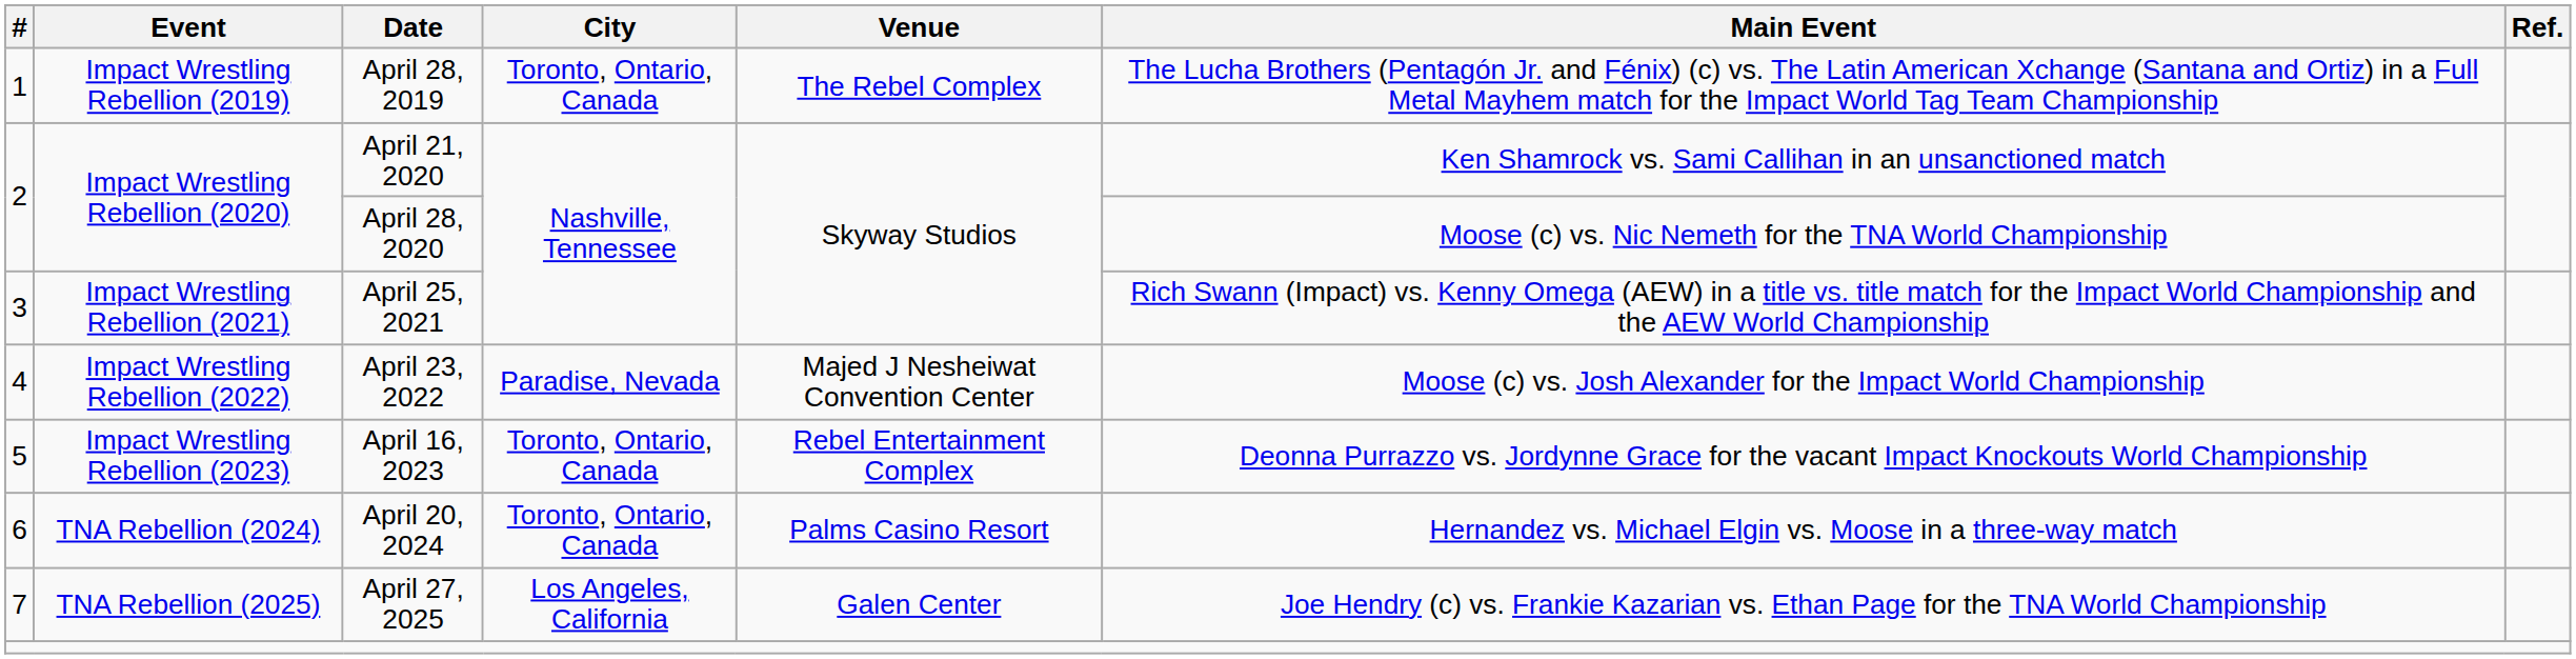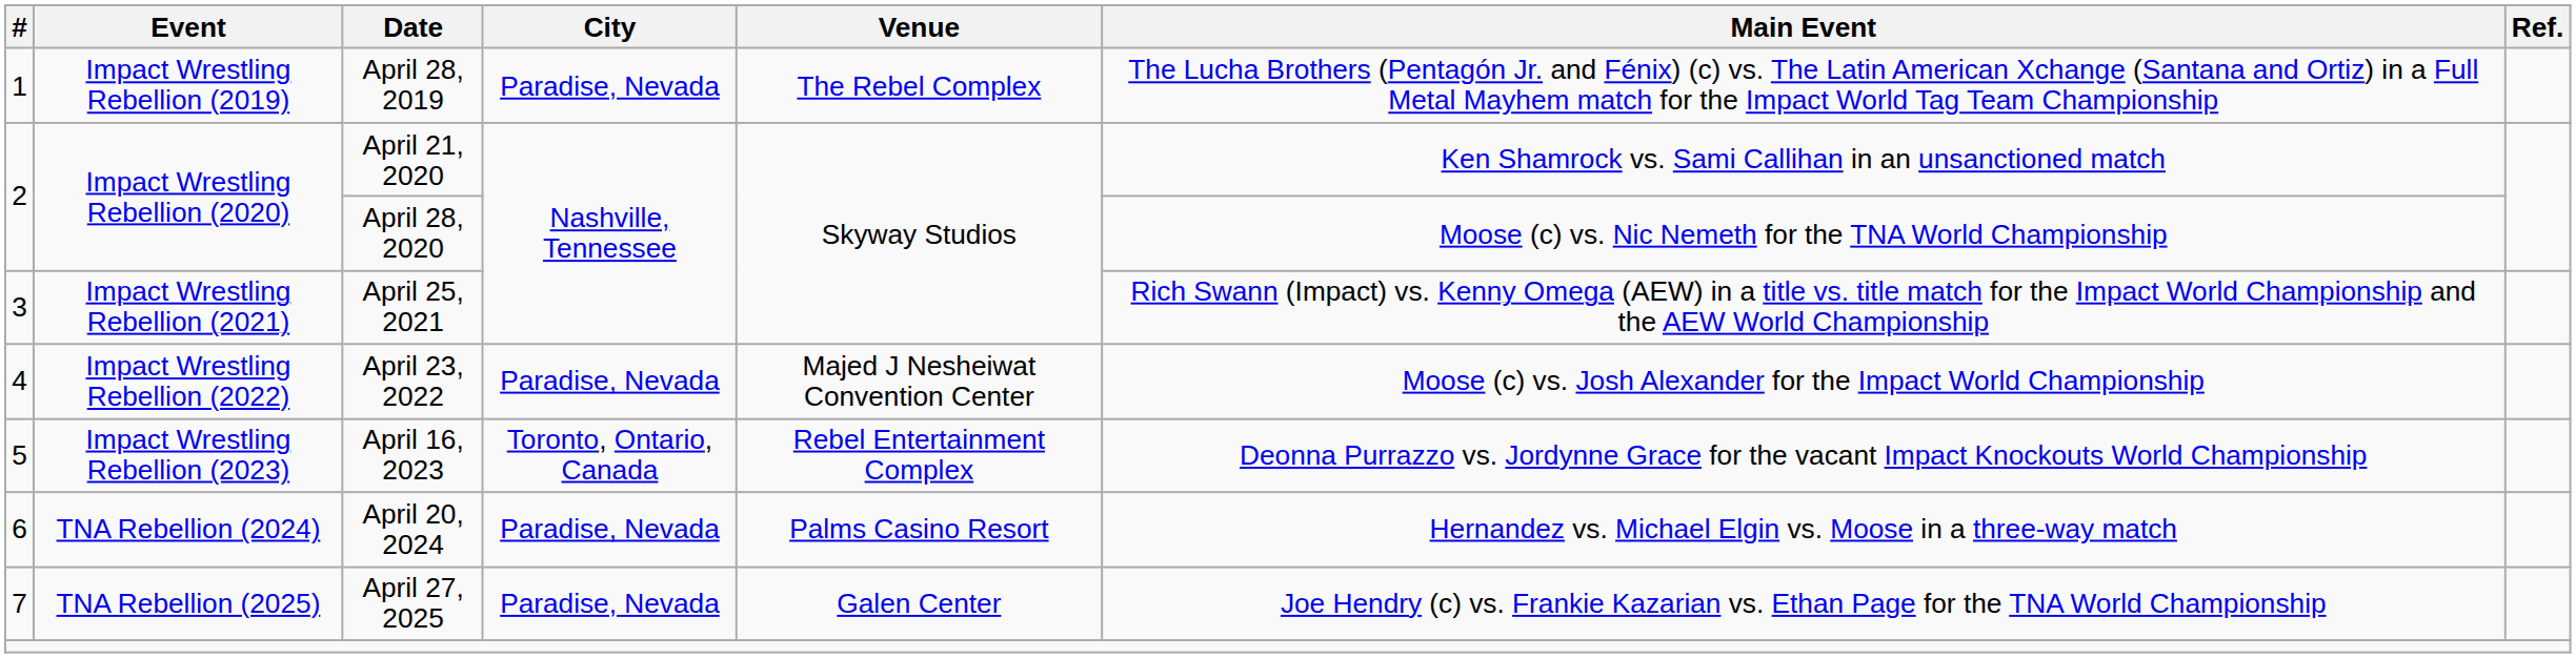April 28, 2019 | City: Toronto, Ontario, Canada -> Paradise, Nevada
April 20, 2024 | City: Toronto, Ontario, Canada -> Paradise, Nevada
April 27, 2025 | City: Los Angeles, California -> Paradise, Nevada
